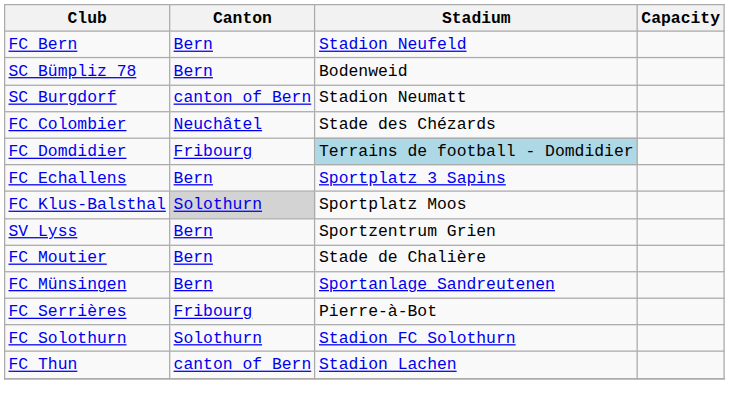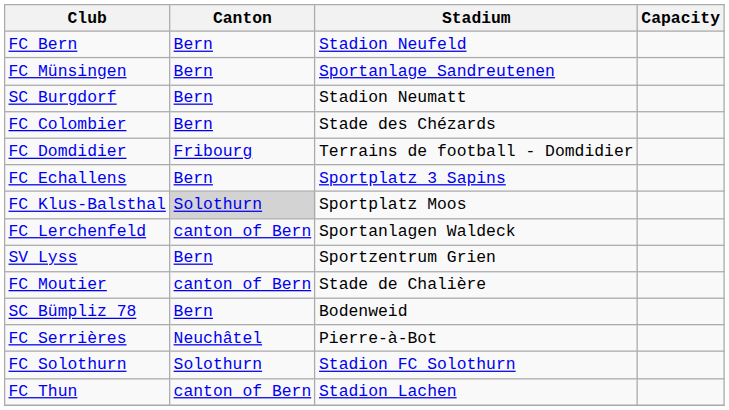rows swapped: SC Bümpliz 78 <-> FC Münsingen
SC Burgdorf | Canton: canton of Bern -> Bern
FC Colombier | Canton: Neuchâtel -> Bern
FC Domdidier | Stadium: lightblue background -> no background
+ row: FC Lerchenfeld | canton of Bern | Sportanlagen Waldeck
FC Moutier | Canton: Bern -> canton of Bern
FC Serrières | Canton: Fribourg -> Neuchâtel
